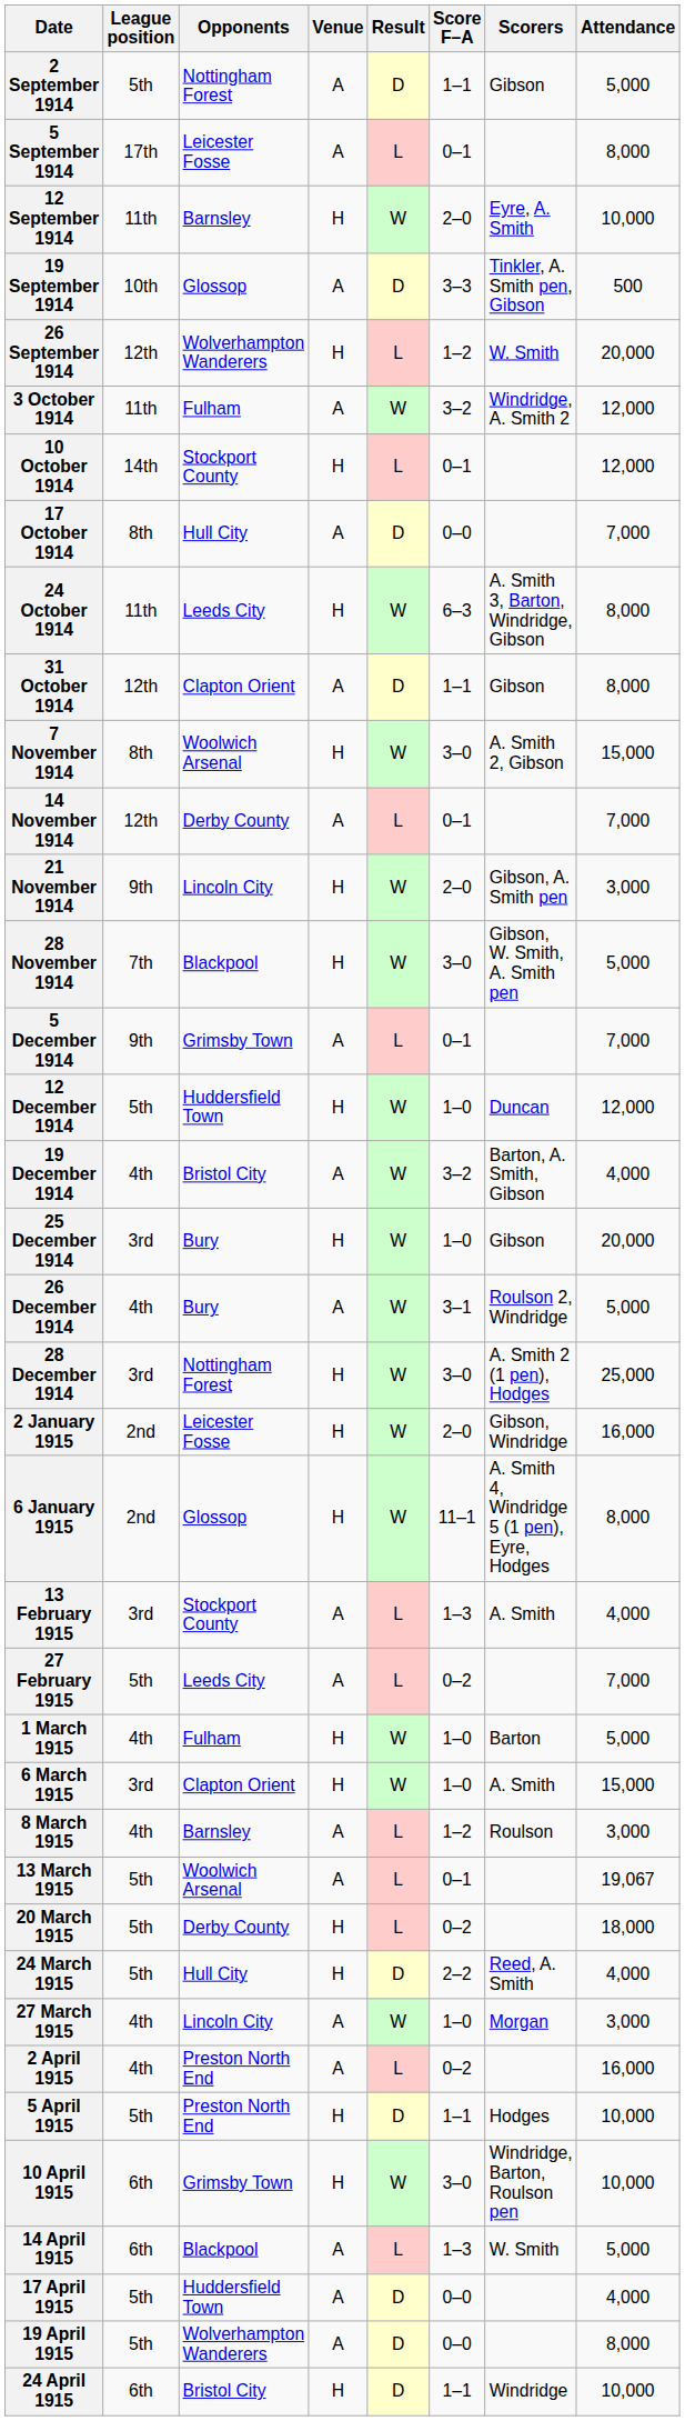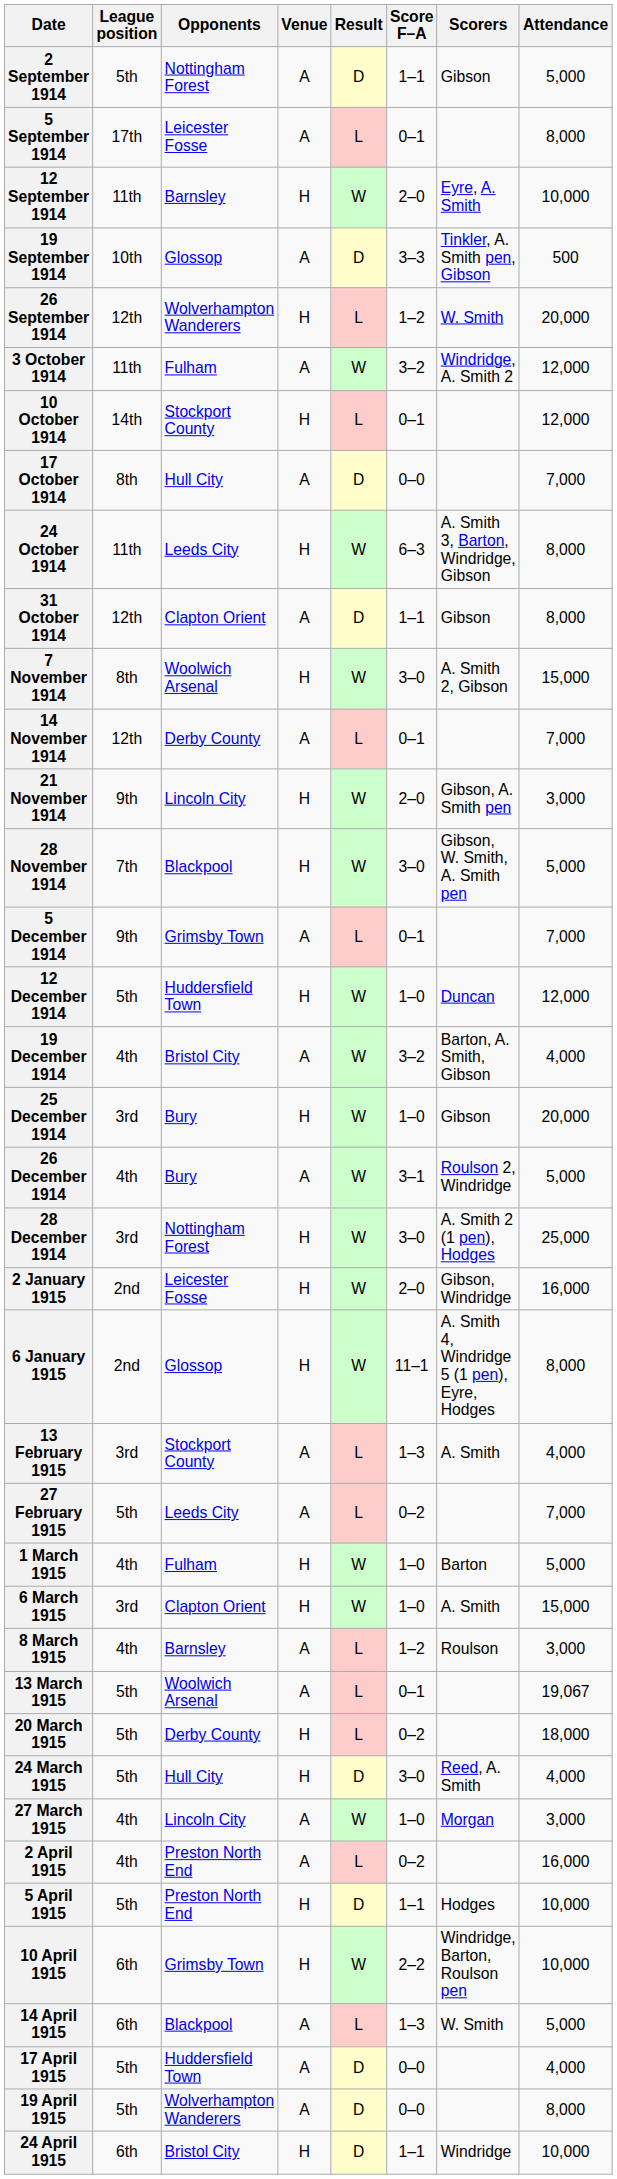24 March 1915 | Score F–A: 2–2 -> 3–0
10 April 1915 | Score F–A: 3–0 -> 2–2
